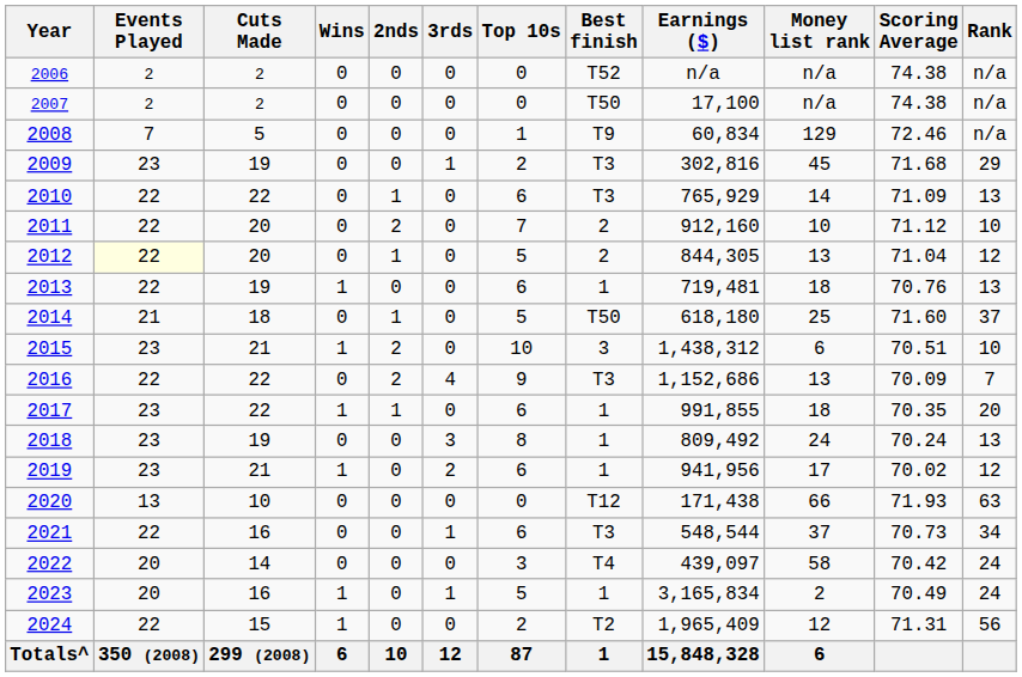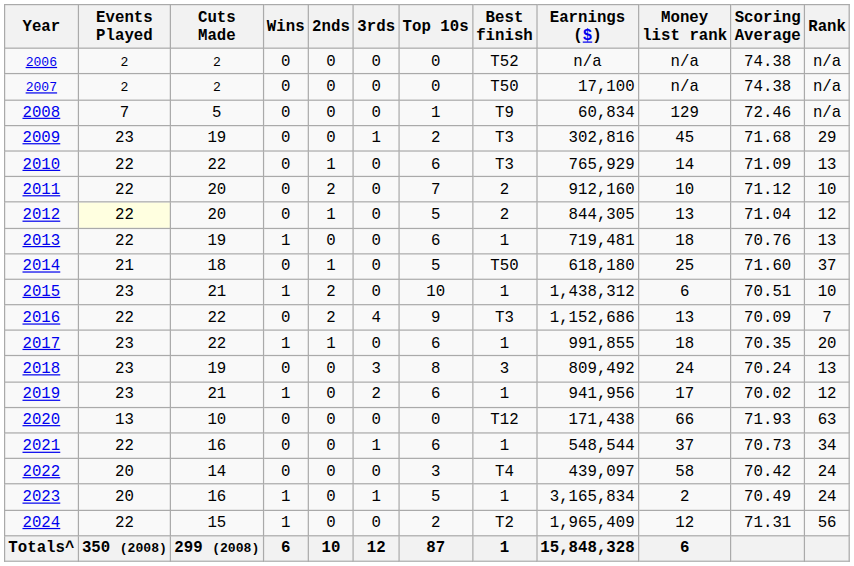2015 | Best finish: 3 -> 1
2018 | Best finish: 1 -> 3
2021 | Best finish: T3 -> 1
